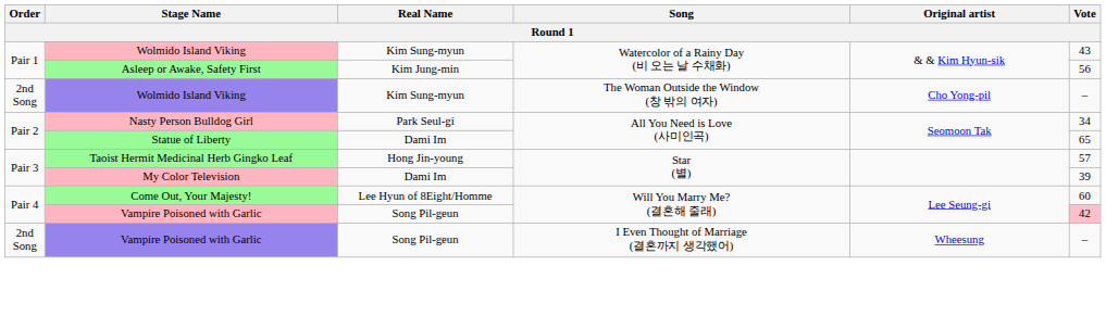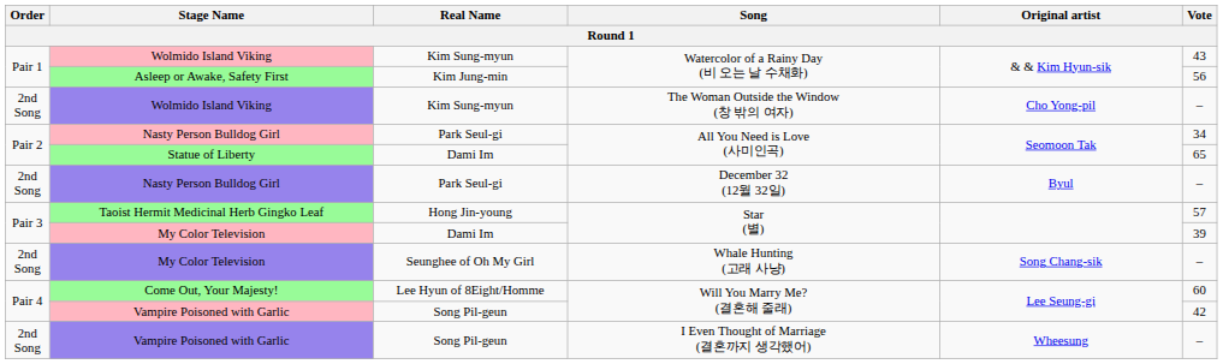+ row: 2nd Song | Nasty Person Bulldog Girl | Park Seul-gi | December 32 (12월 32일) | Byul | –
+ row: 2nd Song | My Color Television | Seunghee of Oh My Girl | Whale Hunting (고래 사냥) | Song Chang-sik | –
Vampire Poisoned with Garlic / Will You Marry Me? (결혼해 줄래) | Vote: pink background -> no background
